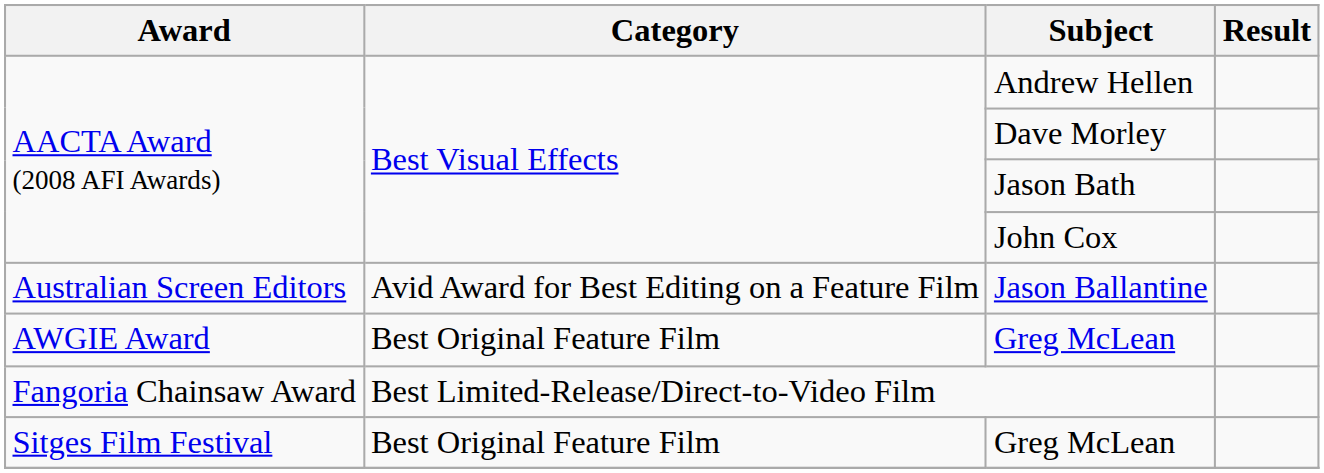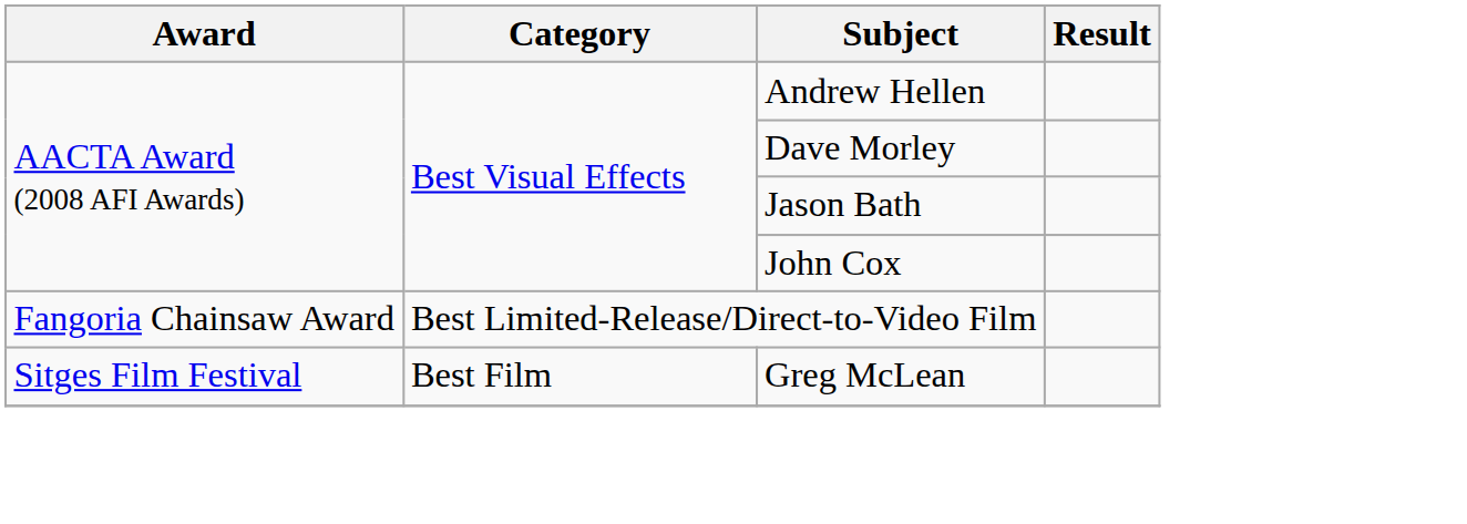- row: Australian Screen Editors | Avid Award for Best Editing on a Feature Film | Jason Ballantine
- row: AWGIE Award | Best Original Feature Film | Greg McLean
Sitges Film Festival / Greg McLean | Category: Best Original Feature Film -> Best Film
